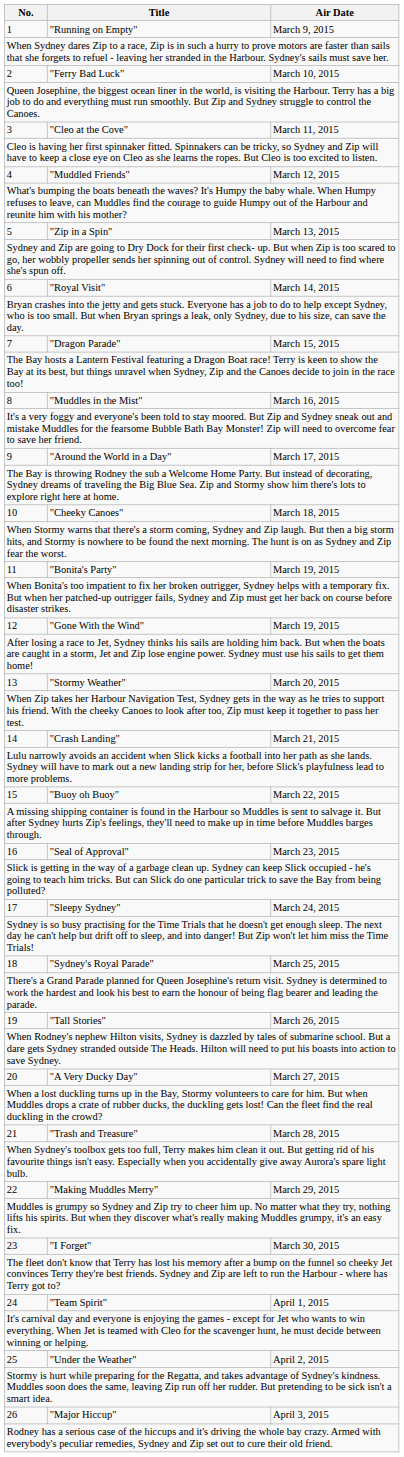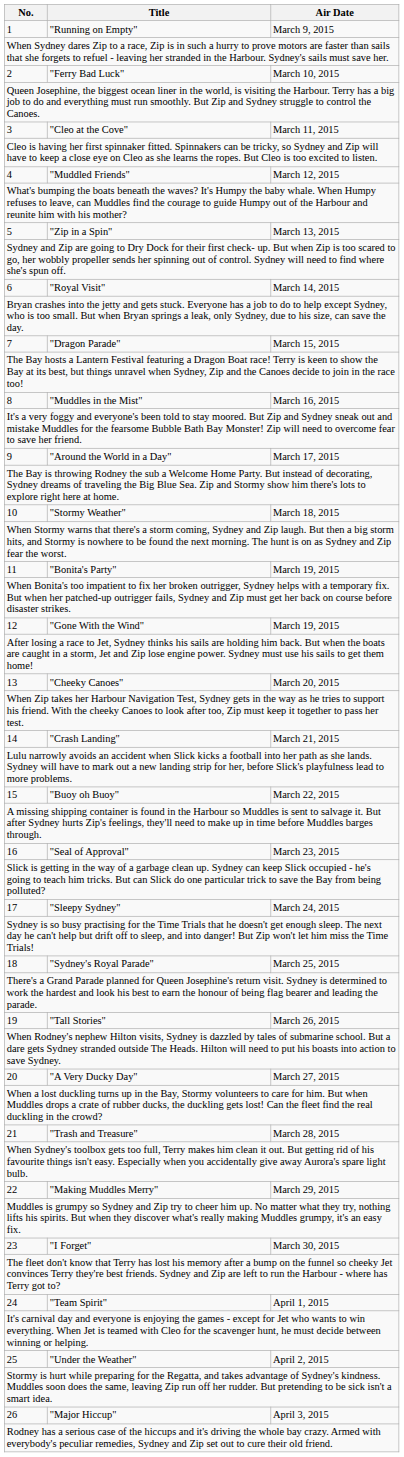10 | Title: "Cheeky Canoes" -> "Stormy Weather"
13 | Title: "Stormy Weather" -> "Cheeky Canoes"
